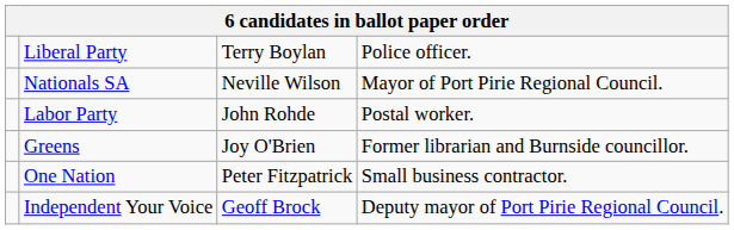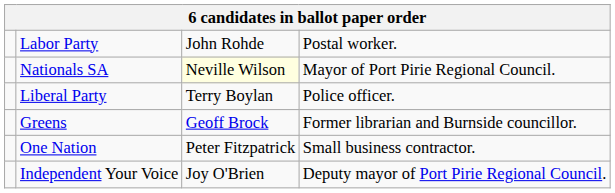rows swapped: Labor Party <-> Liberal Party
Nationals SA | column 3: no background -> lightyellow background
Greens | column 3: Joy O'Brien -> Geoff Brock
Independent Your Voice | column 3: Geoff Brock -> Joy O'Brien
